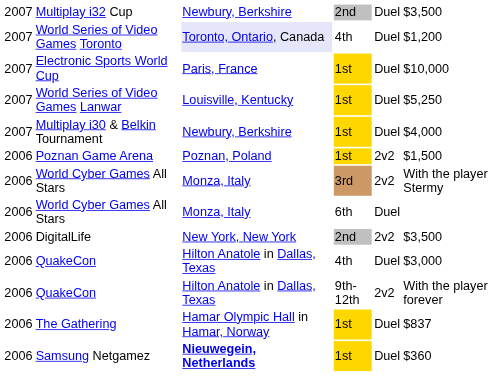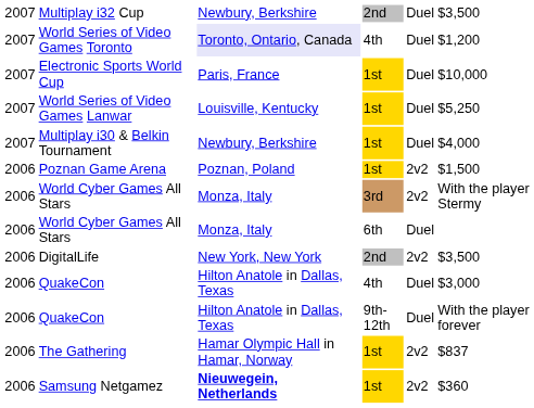QuakeCon / 9th-12th | column 5: 2v2 -> Duel
The Gathering | column 5: Duel -> 2v2
Samsung Netgamez | column 5: Duel -> 2v2
